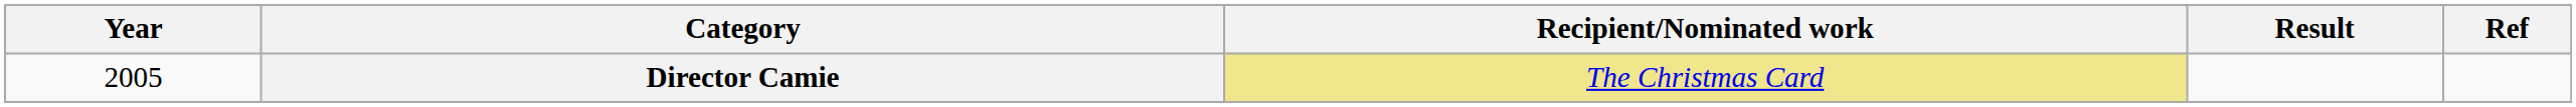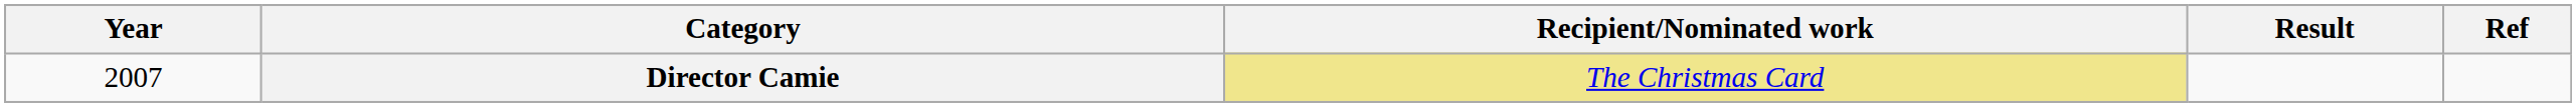Director Camie | Year: 2005 -> 2007
